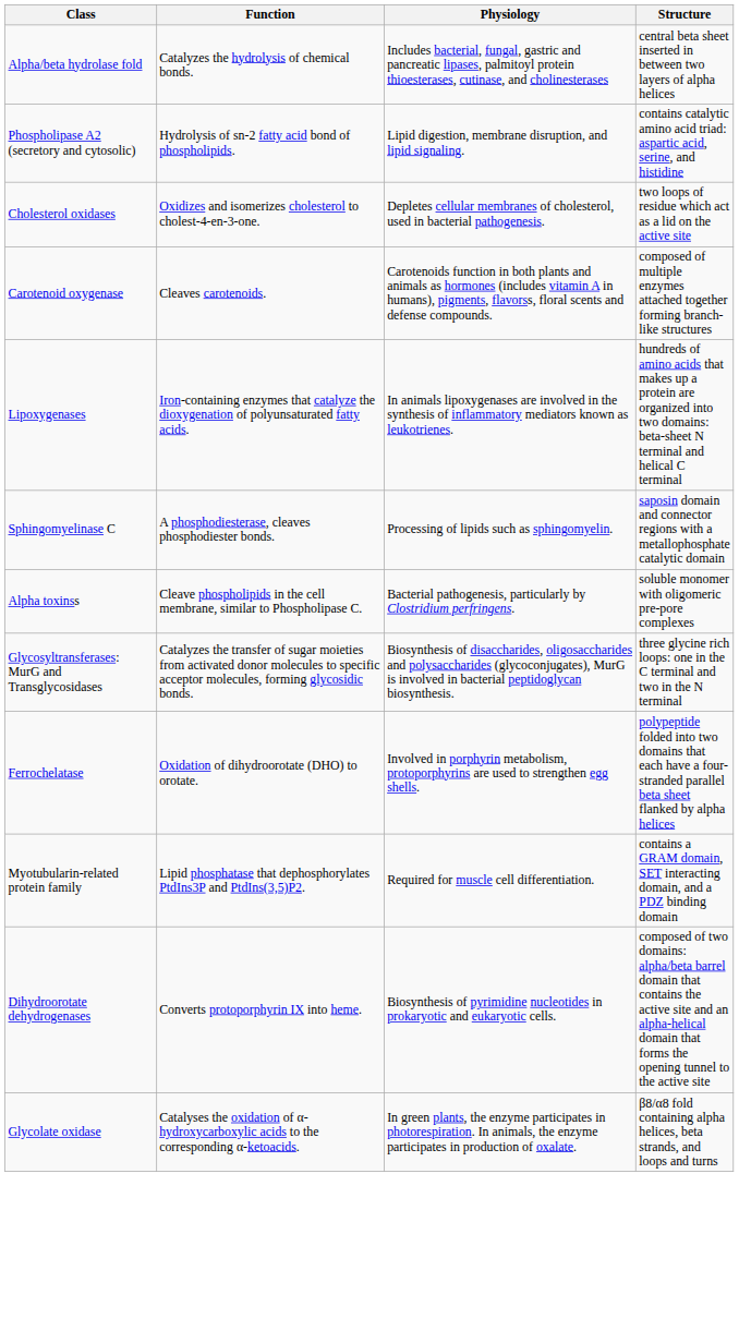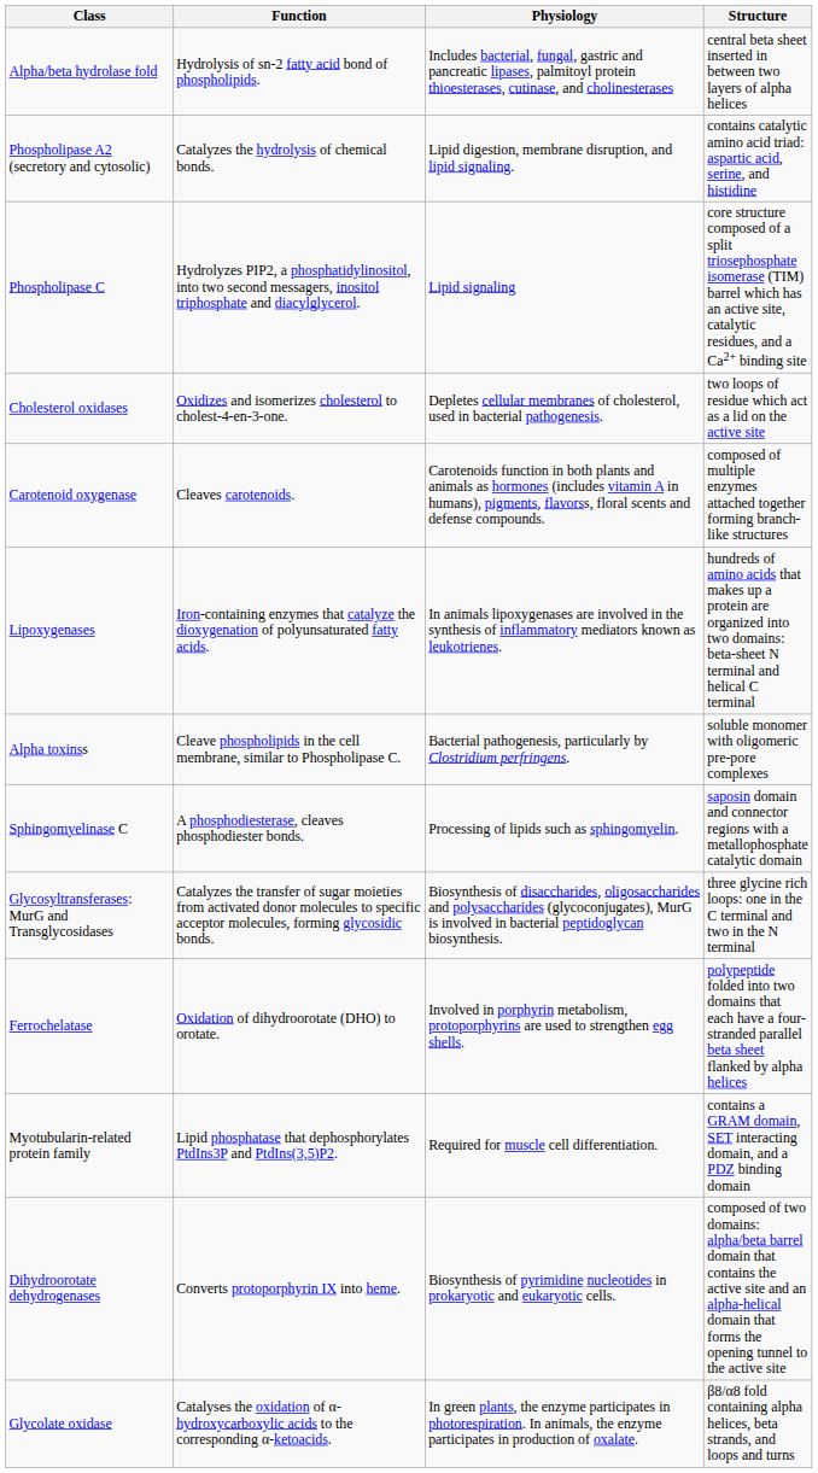Alpha/beta hydrolase fold | Function: Catalyzes the hydrolysis of chemical bonds. -> Hydrolysis of sn-2 fatty acid bond of phospholipids.
Phospholipase A2 (secretory and cytosolic) | Function: Hydrolysis of sn-2 fatty acid bond of phospholipids. -> Catalyzes the hydrolysis of chemical bonds.
+ row: Phospholipase C | Hydrolyzes PIP2, a phosphatidylinositol, into two second messagers, inositol triphosphate and diacylglycerol. | Lipid signaling | core structure composed of a split triosephosphate isomerase (TIM) barrel which has an active site, catalytic residues, and a Ca2+ binding site
rows swapped: Alpha toxinss <-> Sphingomyelinase C
